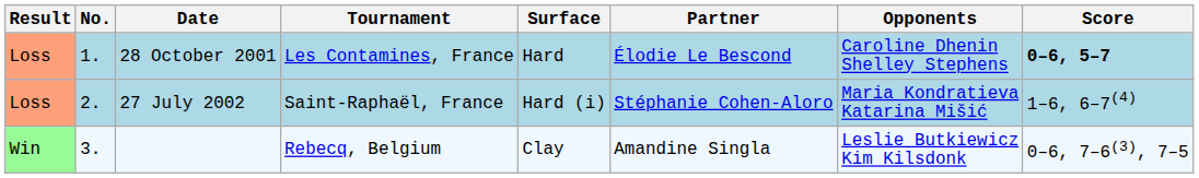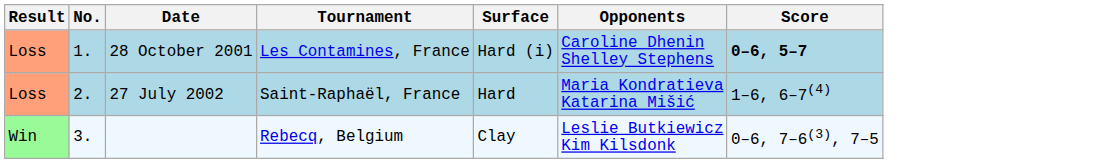- column: Partner | Élodie Le Bescond | Stéphanie Cohen-Aloro | Amandine Singla
28 October 2001 | Surface: Hard -> Hard (i)
27 July 2002 | Surface: Hard (i) -> Hard
